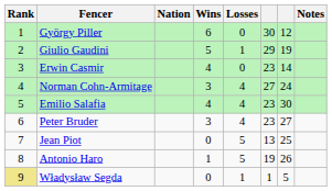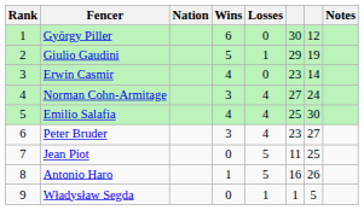Emilio Salafia | column 6: 23 -> 25
Jean Piot | column 6: 13 -> 11
Antonio Haro | column 6: 19 -> 16
Władysław Segda | Rank: khaki background -> no background
